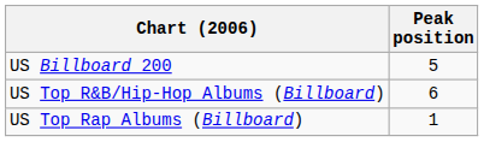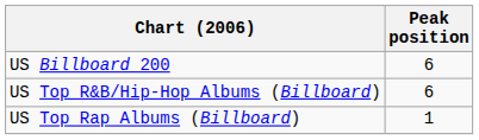US Billboard 200 | Peak position: 5 -> 6
